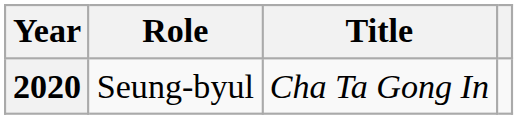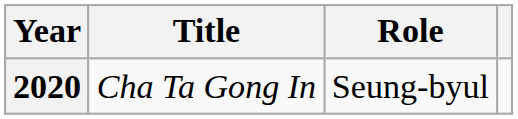columns swapped: Title <-> Role
